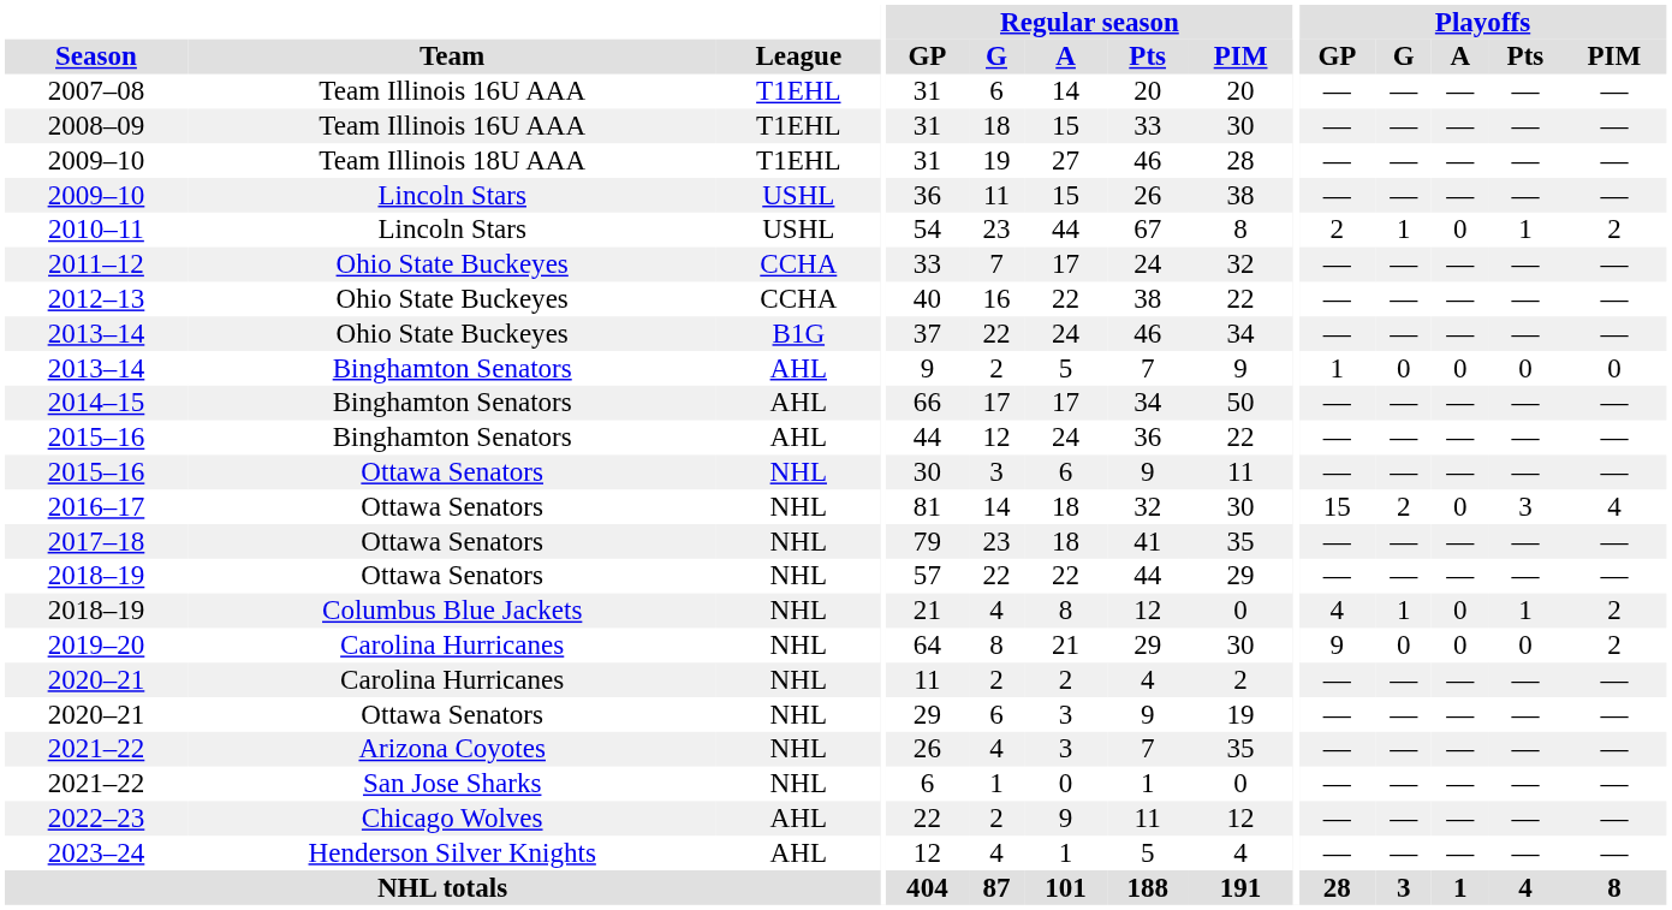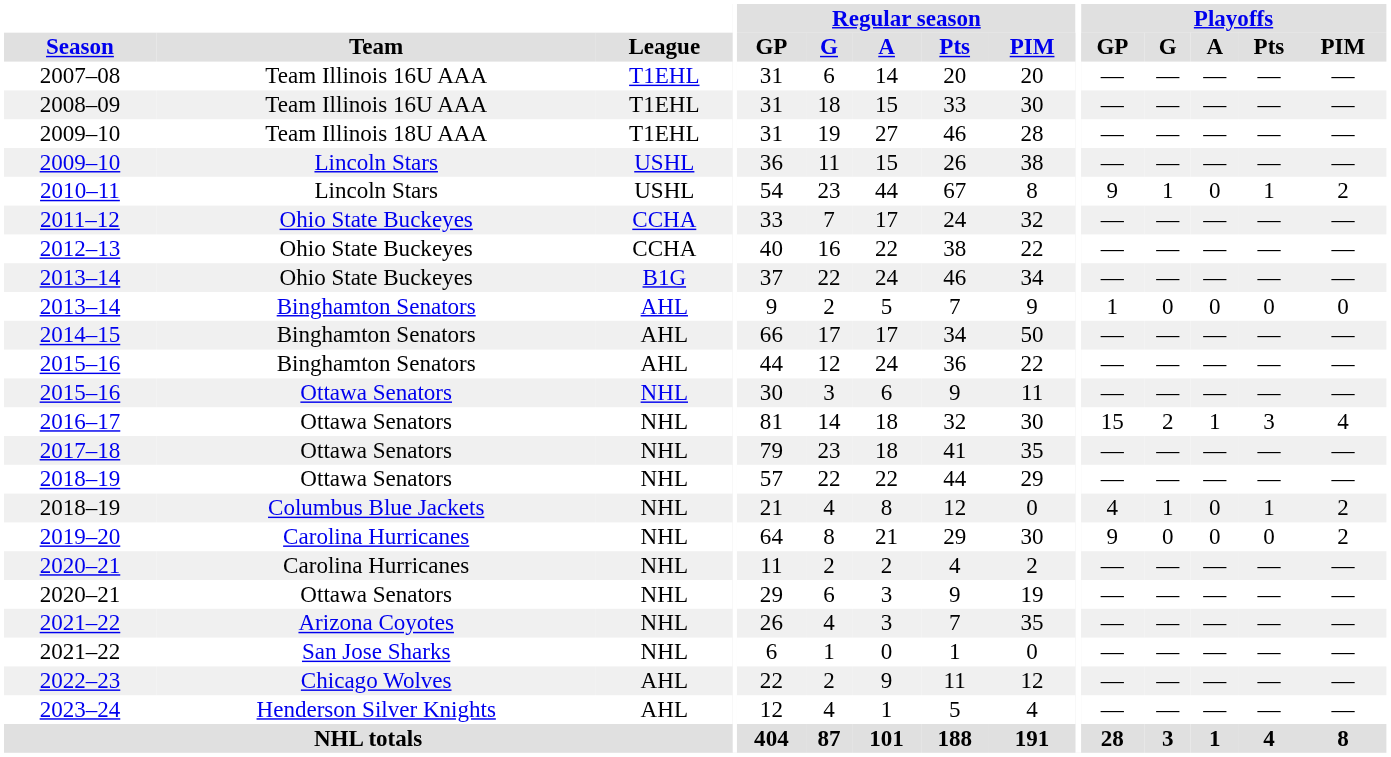2010–11 | Playoffs / GP: 2 -> 9
2016–17 | Playoffs / A: 0 -> 1
